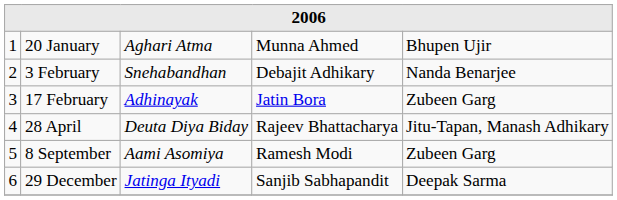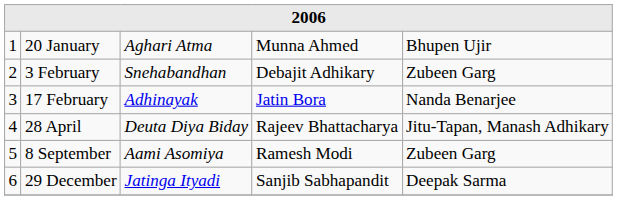3 February | column 5: Nanda Benarjee -> Zubeen Garg
17 February | column 5: Zubeen Garg -> Nanda Benarjee
